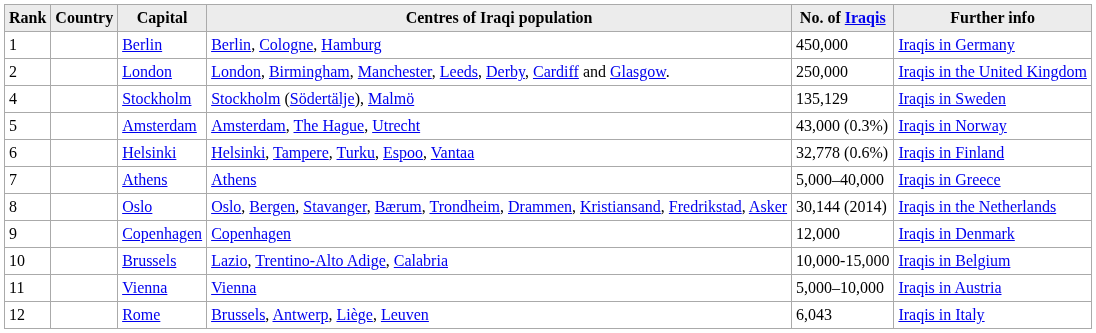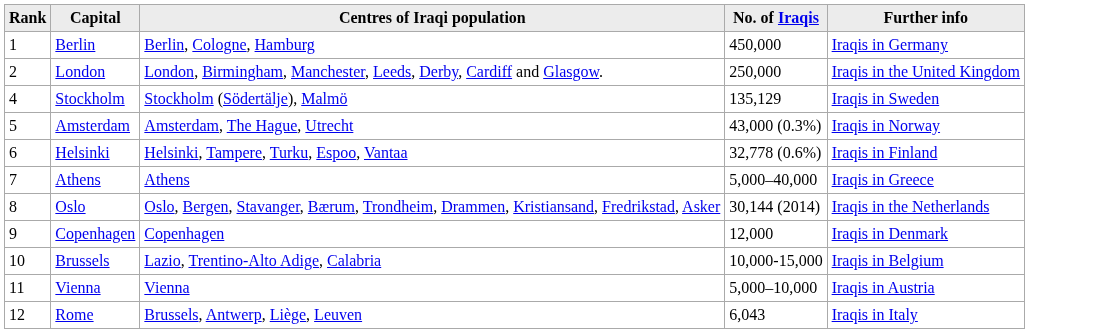- column: Country
